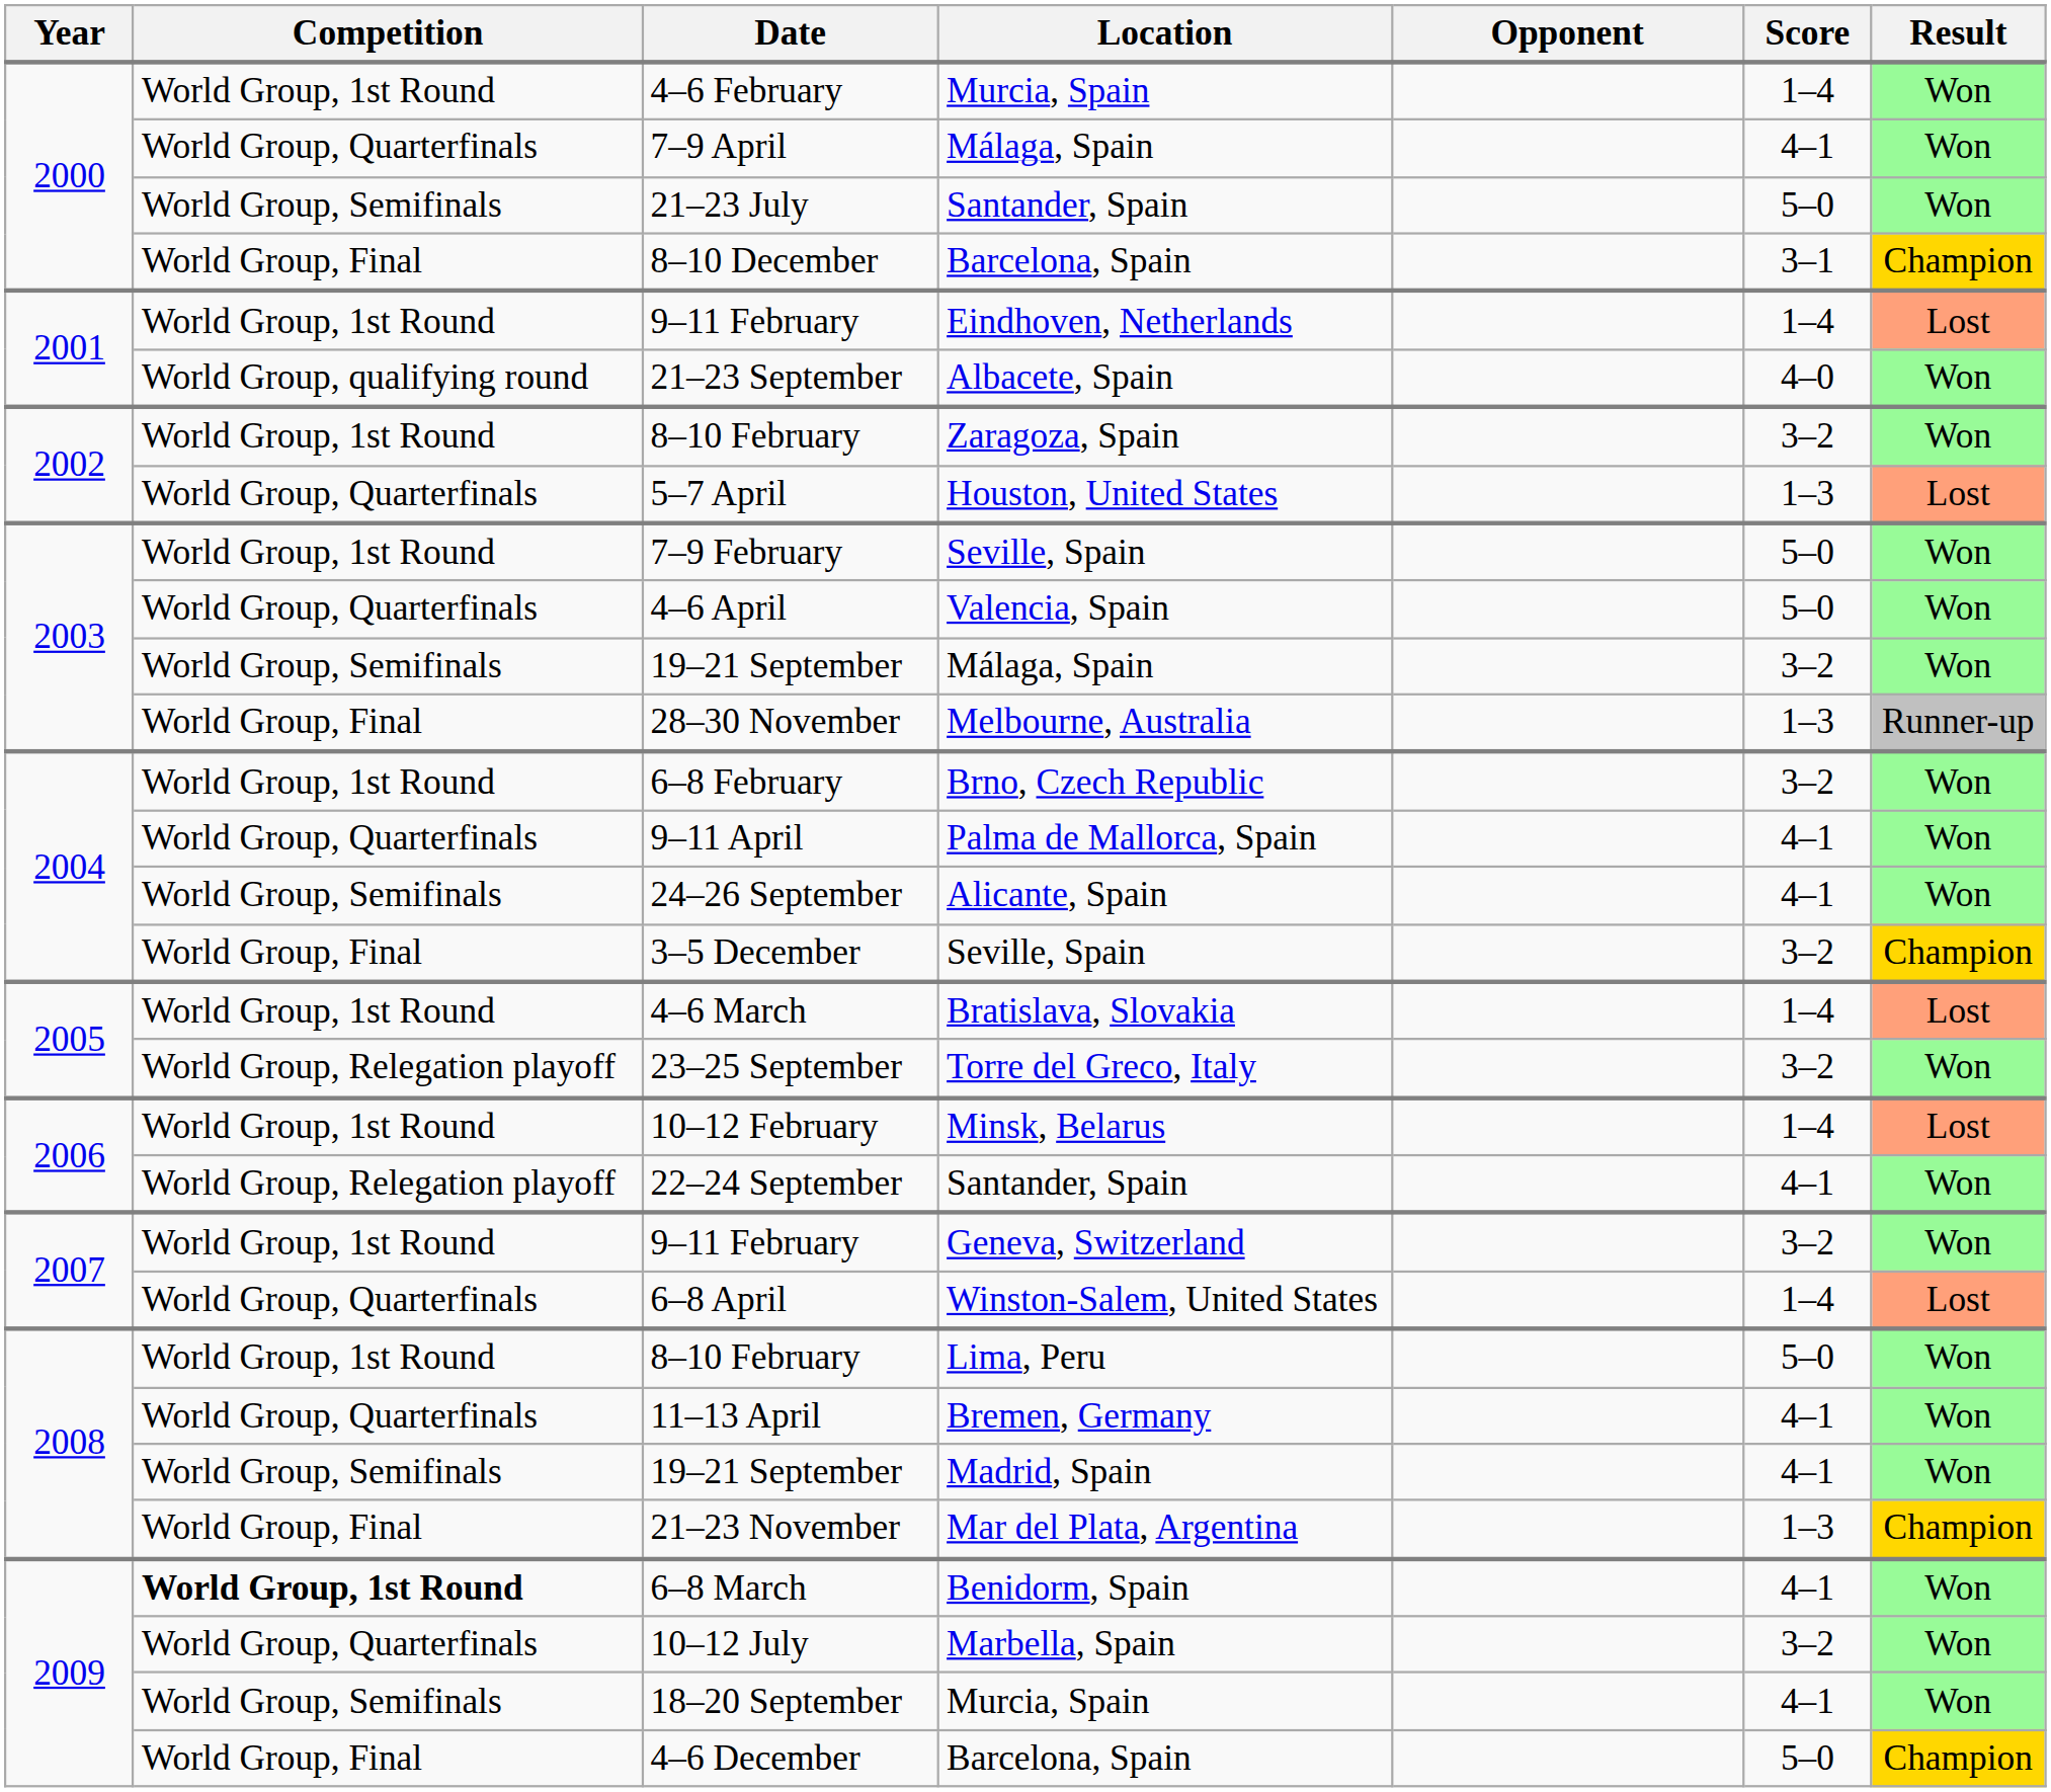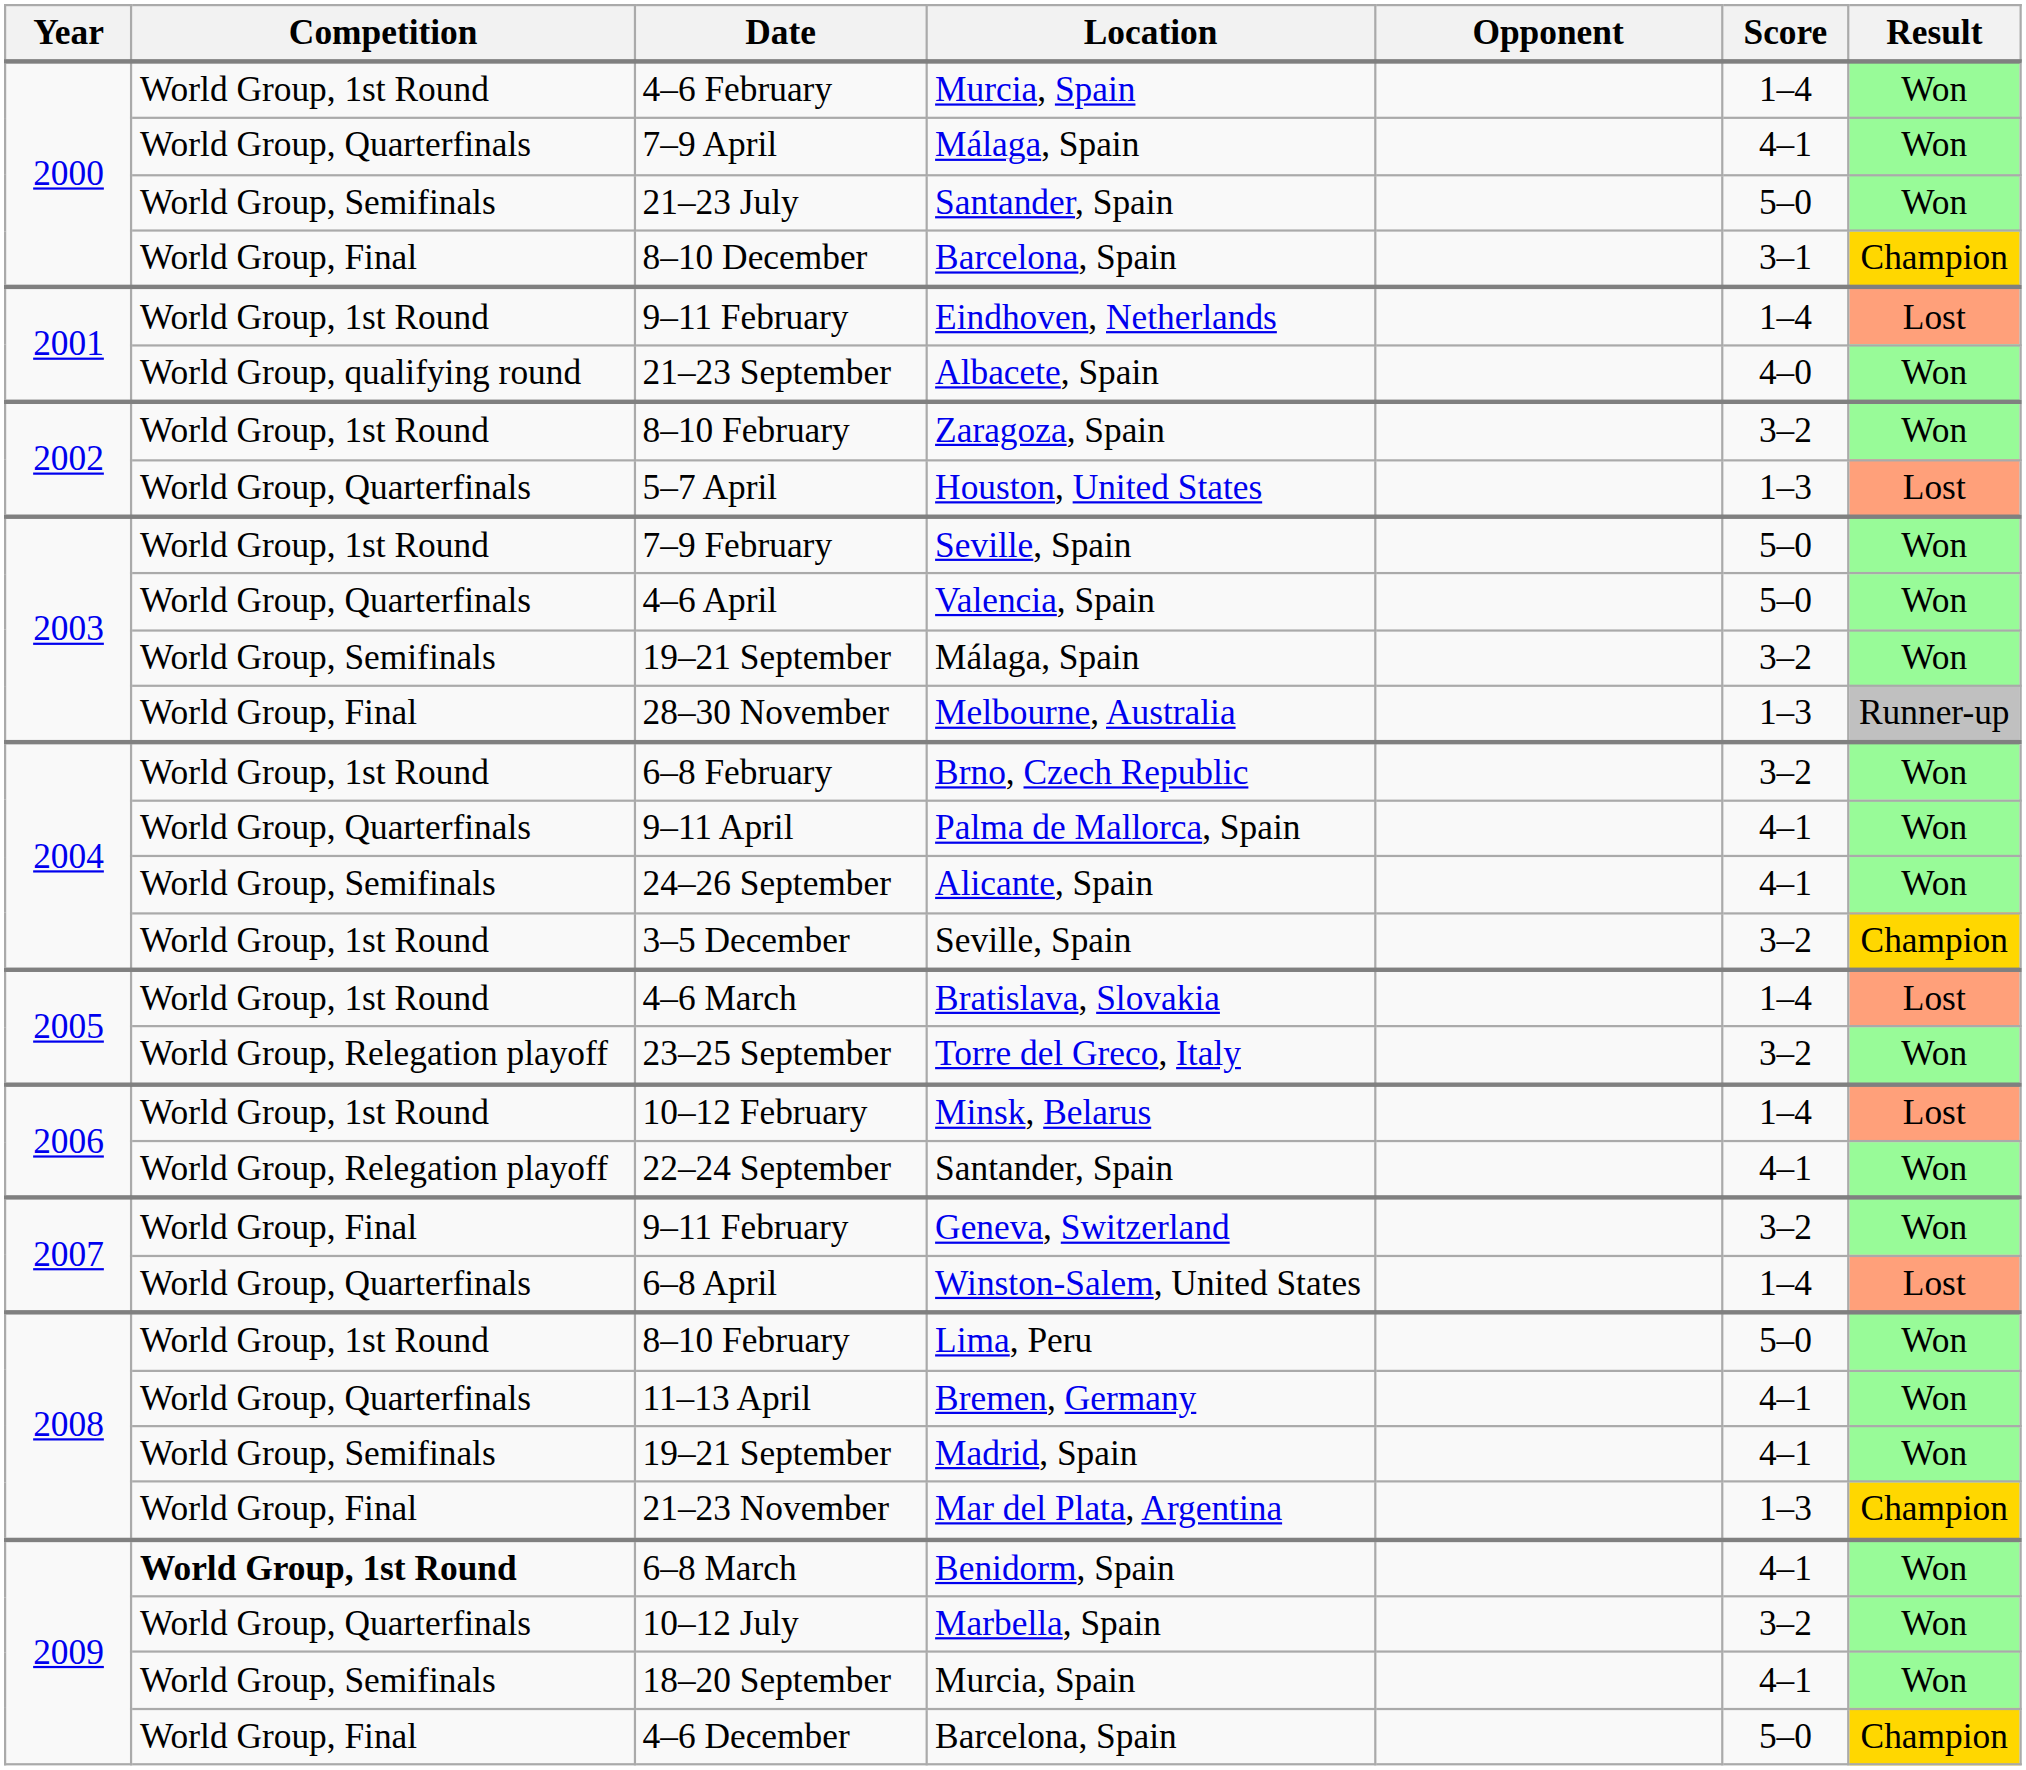3–5 December | Competition: World Group, Final -> World Group, 1st Round
9–11 February / Geneva, Switzerland | Competition: World Group, 1st Round -> World Group, Final
